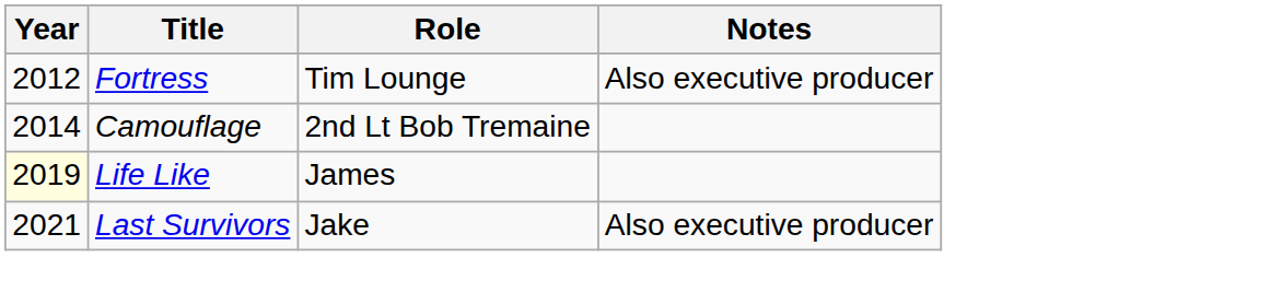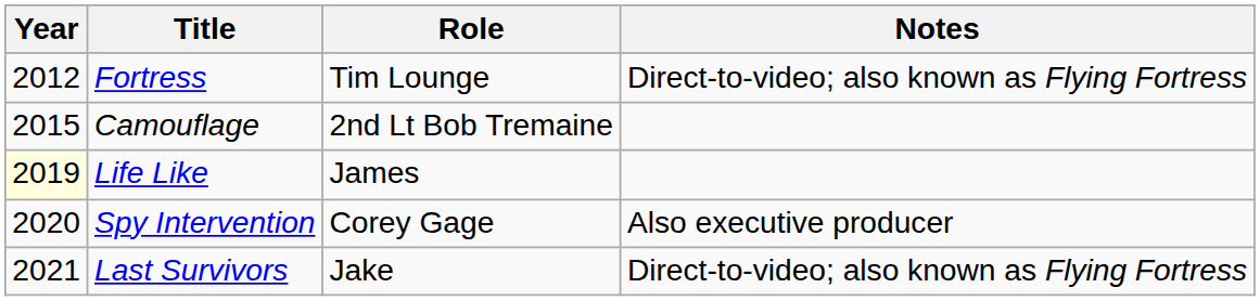Fortress | Notes: Also executive producer -> Direct-to-video; also known as Flying Fortress
Camouflage | Year: 2014 -> 2015
+ row: 2020 | Spy Intervention | Corey Gage | Also executive producer
Last Survivors | Notes: Also executive producer -> Direct-to-video; also known as Flying Fortress
